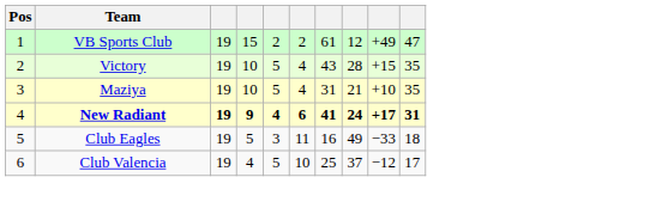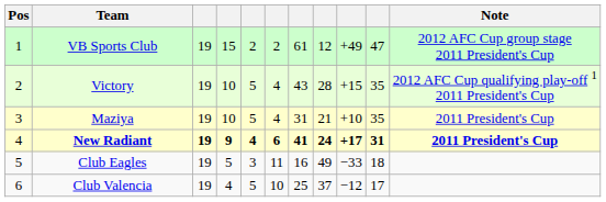+ column: Note | 2012 AFC Cup group stage 2011 President's Cup | 2012 AFC Cup qualifying play-off 1 2011 President's Cup | 2011 President's Cup | 2011 President's Cup
